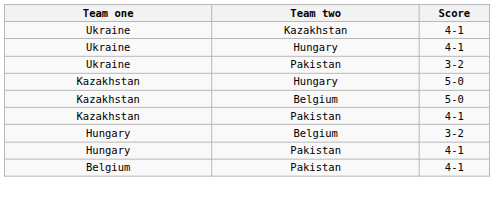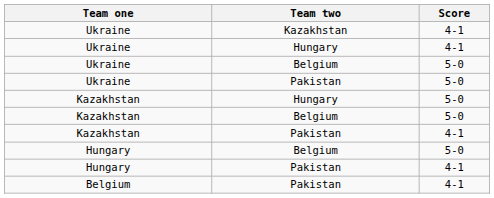+ row: Ukraine | Belgium | 5-0
Ukraine / Pakistan | Score: 3-2 -> 5-0
Hungary / Belgium | Score: 3-2 -> 5-0
